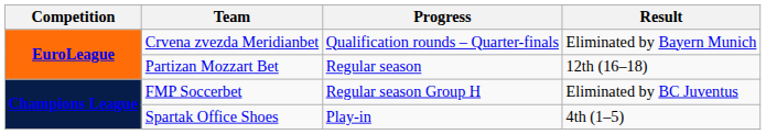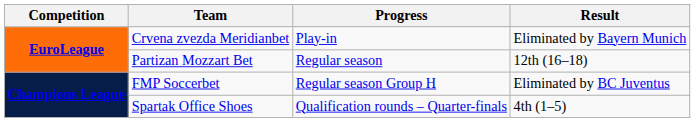Crvena zvezda Meridianbet | Progress: Qualification rounds – Quarter-finals -> Play-in
Spartak Office Shoes | Progress: Play-in -> Qualification rounds – Quarter-finals
